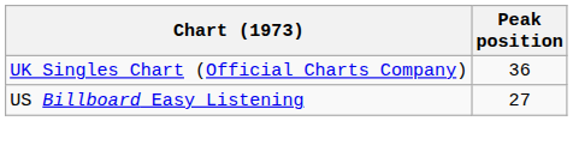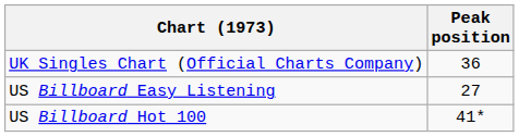+ row: US Billboard Hot 100 | 41*
